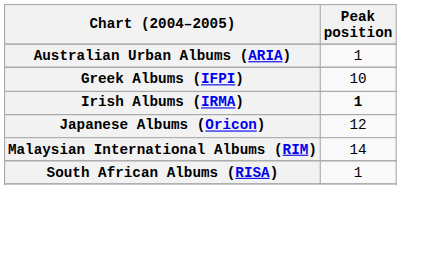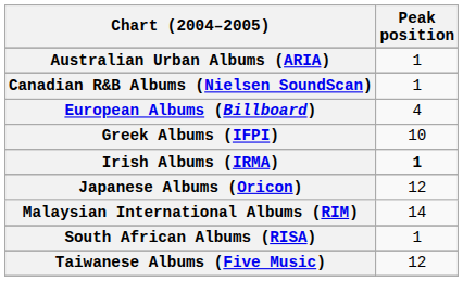+ row: Canadian R&B Albums (Nielsen SoundScan) | 1
+ row: European Albums (Billboard) | 4
+ row: Taiwanese Albums (Five Music) | 12
